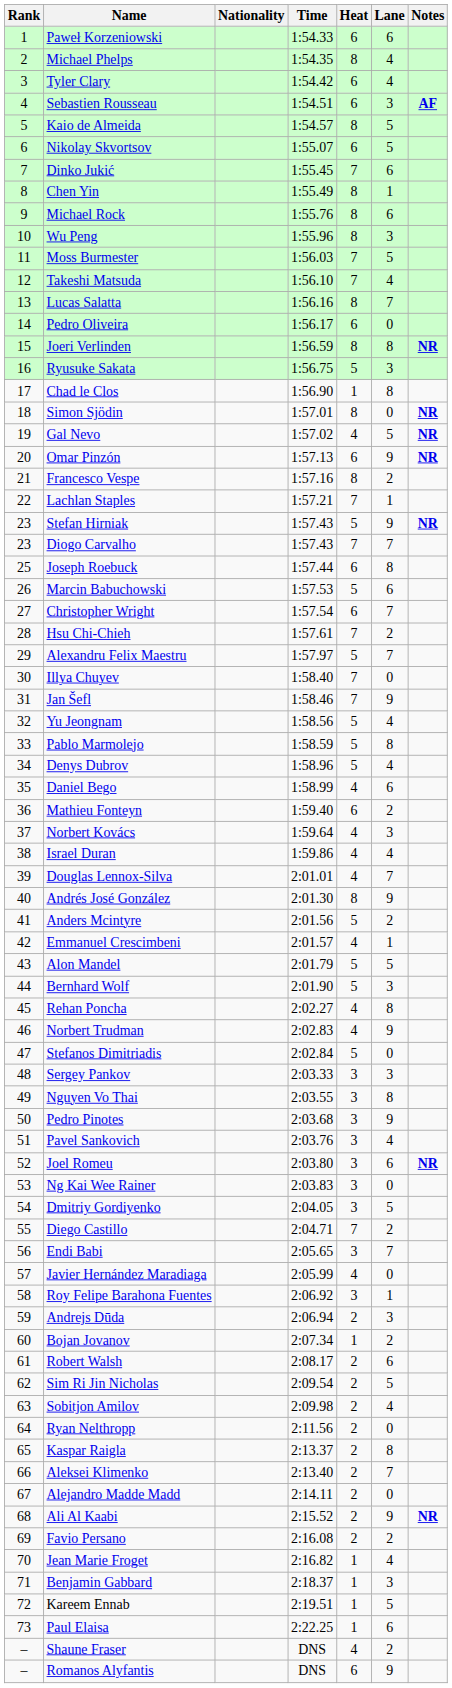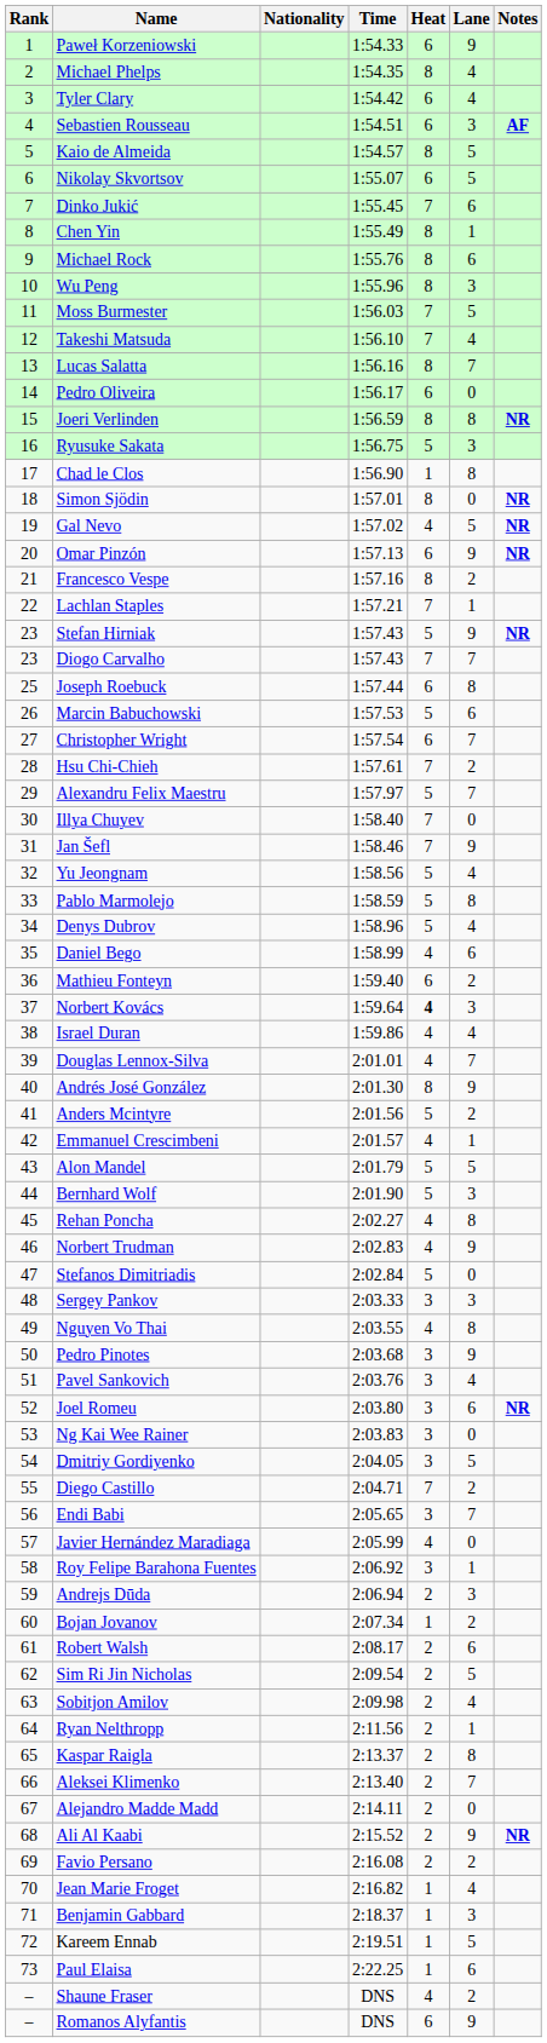Paweł Korzeniowski | Lane: 6 -> 9
Norbert Kovács | Heat: normal -> bold
Nguyen Vo Thai | Heat: 3 -> 4
Ryan Nelthropp | Lane: 0 -> 1
